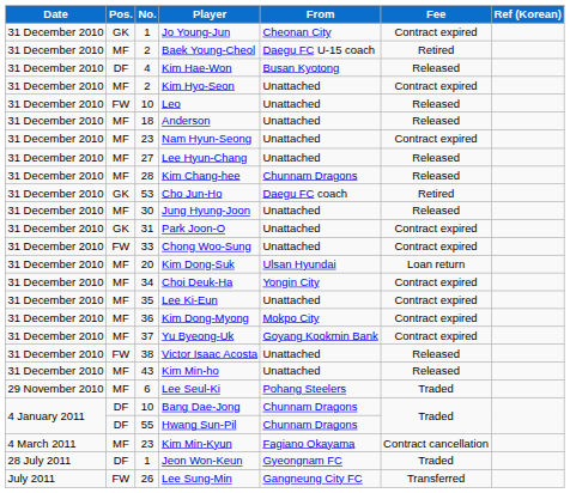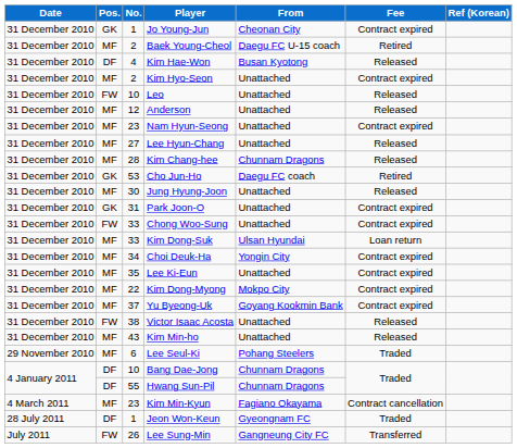Anderson | No.: 18 -> 12
Kim Dong-Suk | No.: 20 -> 33
Kim Dong-Myong | No.: 36 -> 22
